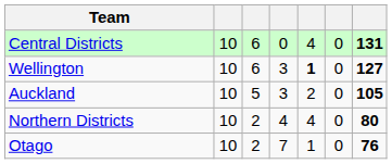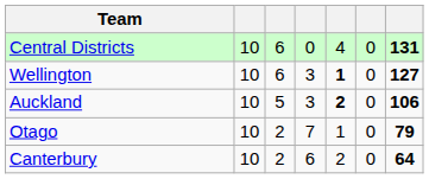Auckland | column 5: normal -> bold
Auckland | column 7: 105 -> 106
- row: Northern Districts | 10 | 2 | 4 | 4 | 0 | 80
Otago | column 7: 76 -> 79
+ row: Canterbury | 10 | 2 | 6 | 2 | 0 | 64
